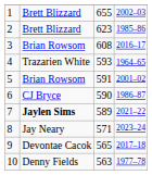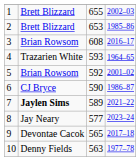2 | column 3: 623 -> 653
5 | column 3: 591 -> 592
8 | column 3: 571 -> 577
